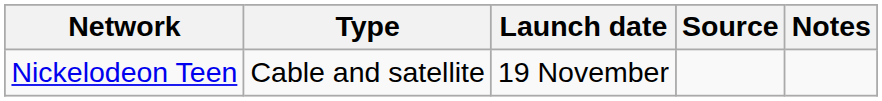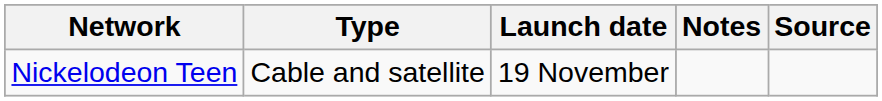columns swapped: Notes <-> Source
